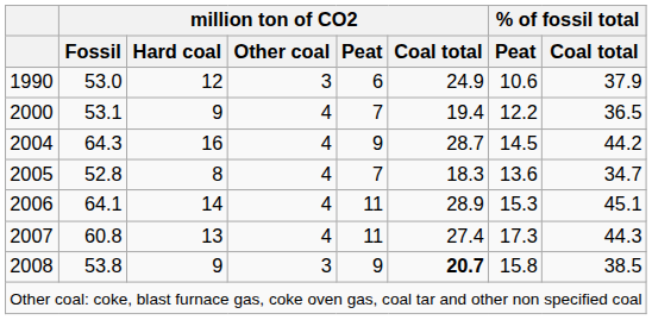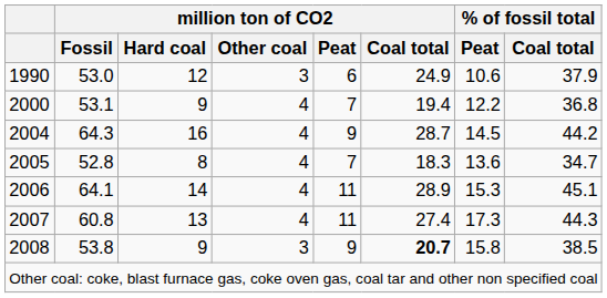2000 | % of fossil total / Coal total: 36.5 -> 36.8
